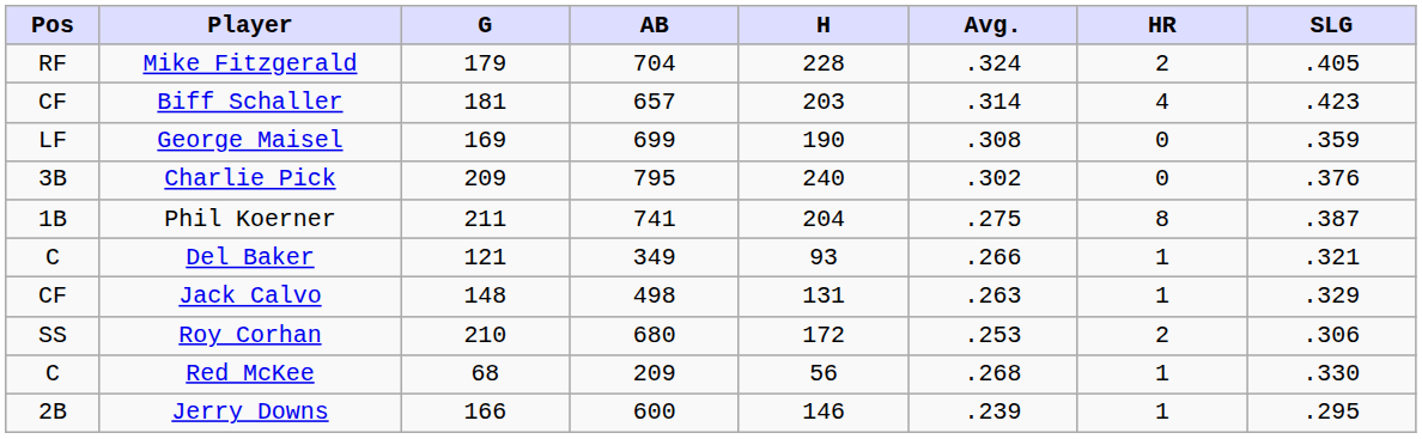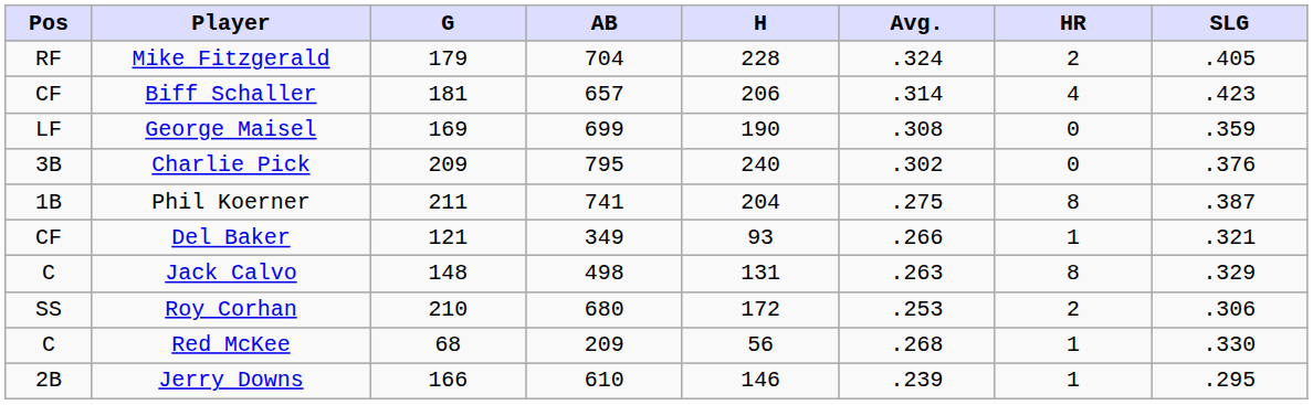Biff Schaller | H: 203 -> 206
Del Baker | Pos: C -> CF
Jack Calvo | Pos: CF -> C
Jack Calvo | HR: 1 -> 8
Jerry Downs | AB: 600 -> 610
